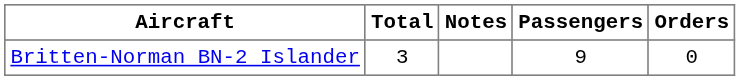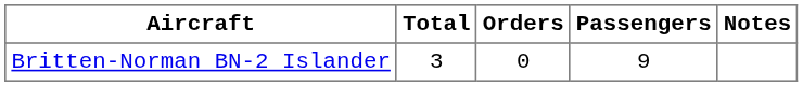columns swapped: Orders <-> Notes
